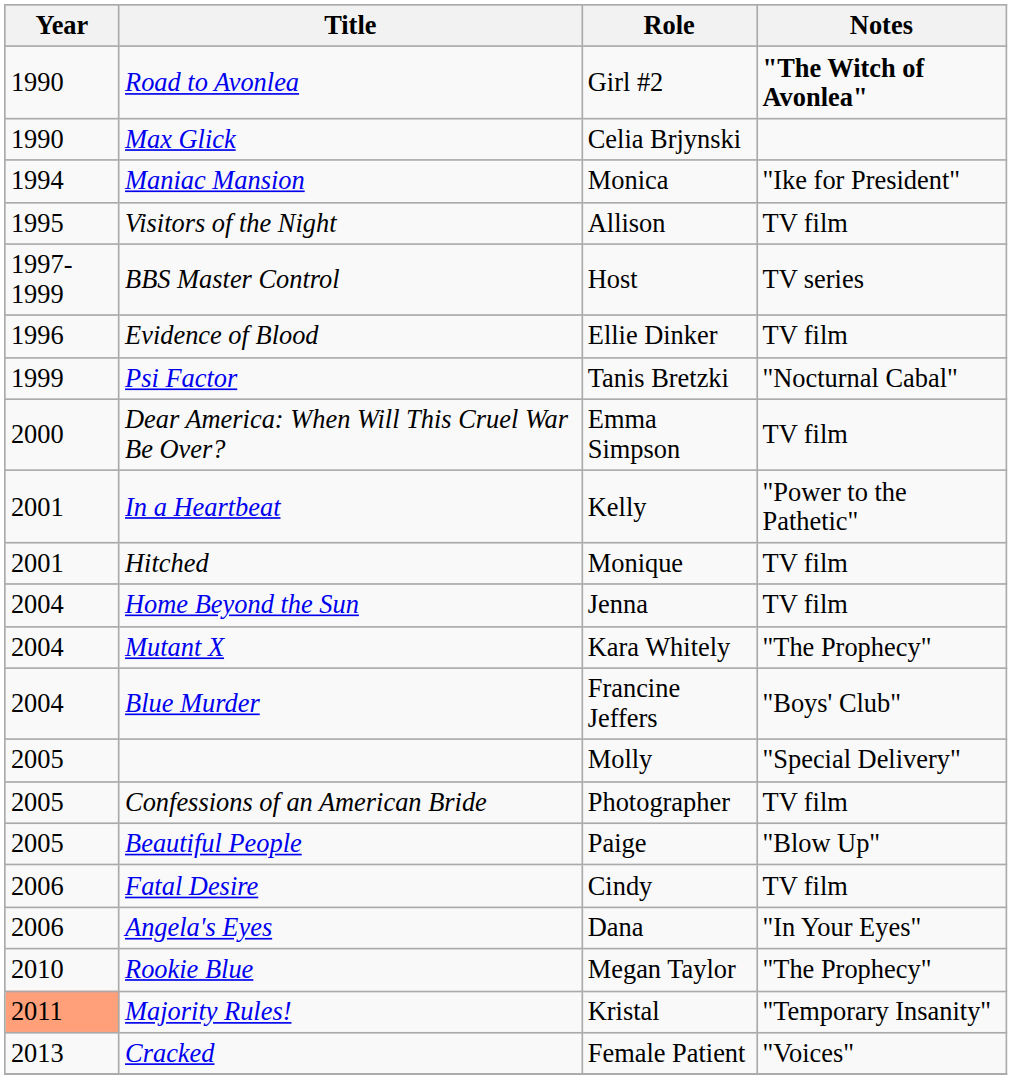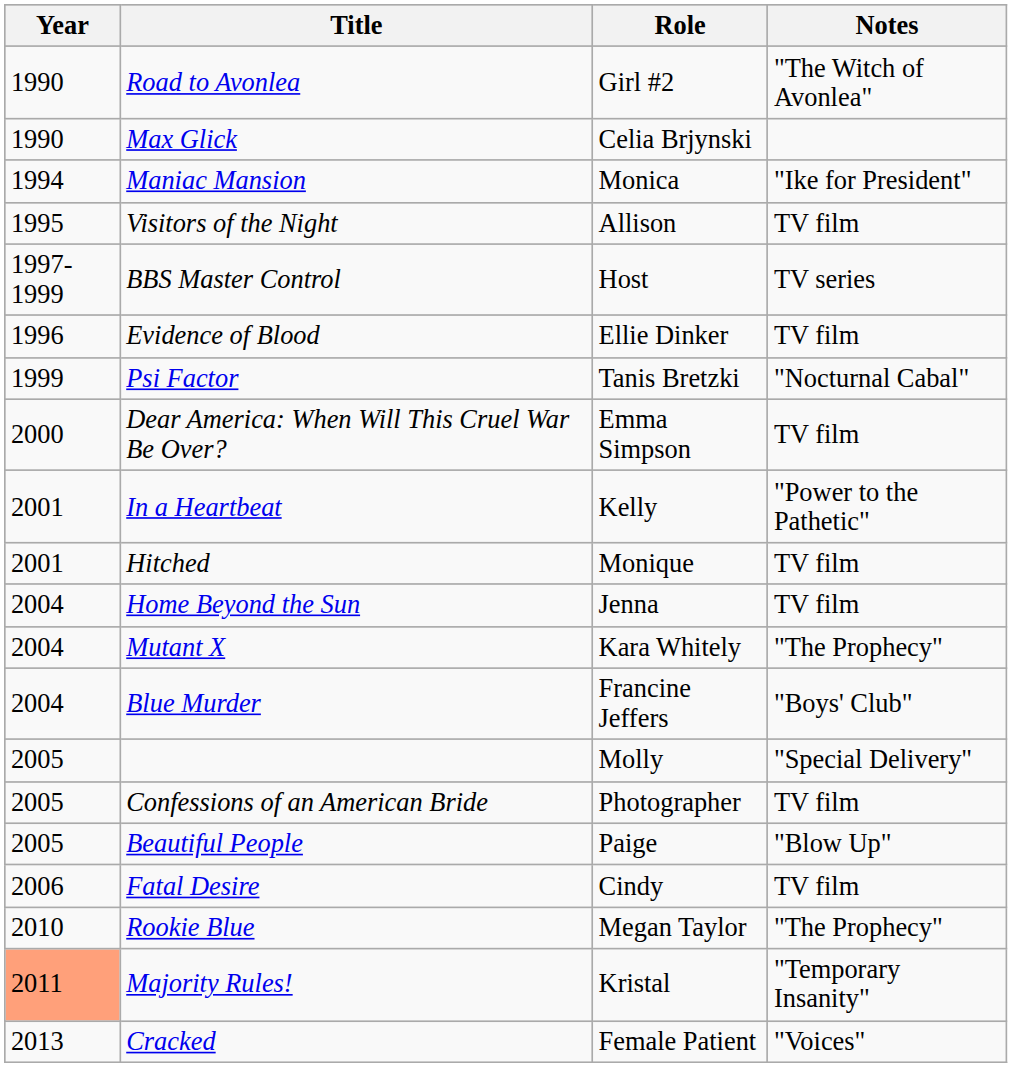Road to Avonlea | Notes: bold -> normal
- row: 2006 | Angela's Eyes | Dana | "In Your Eyes"
